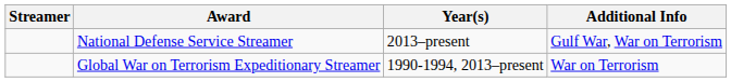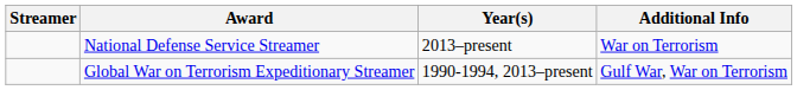National Defense Service Streamer | Additional Info: Gulf War, War on Terrorism -> War on Terrorism
Global War on Terrorism Expeditionary Streamer | Additional Info: War on Terrorism -> Gulf War, War on Terrorism
